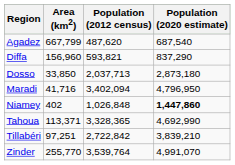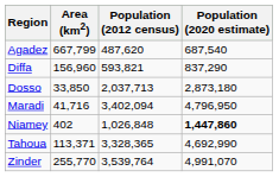- row: Tillabéri | 97,251 | 2,722,842 | 3,839,210
